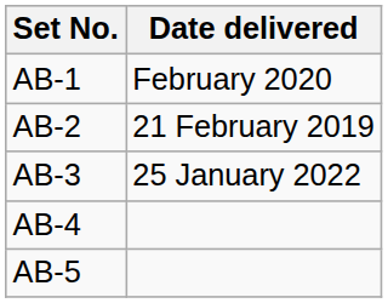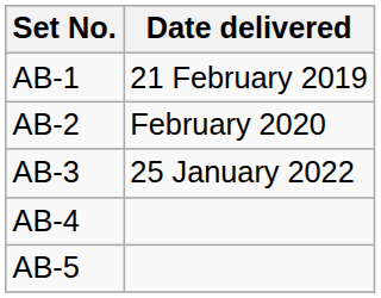AB-1 | Date delivered: February 2020 -> 21 February 2019
AB-2 | Date delivered: 21 February 2019 -> February 2020
